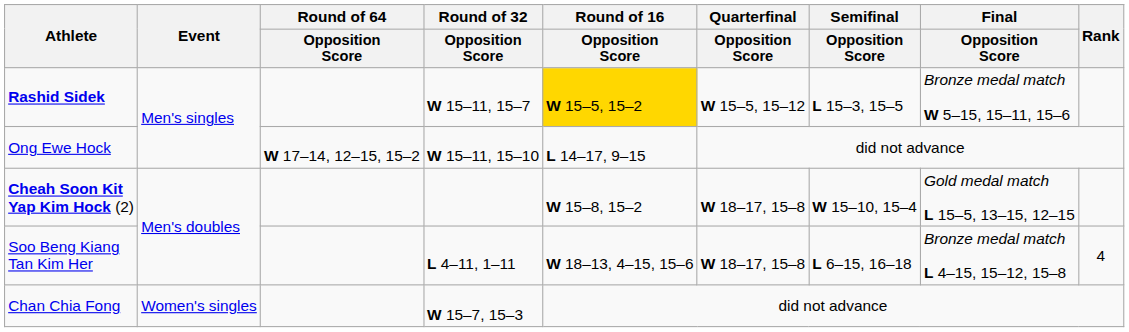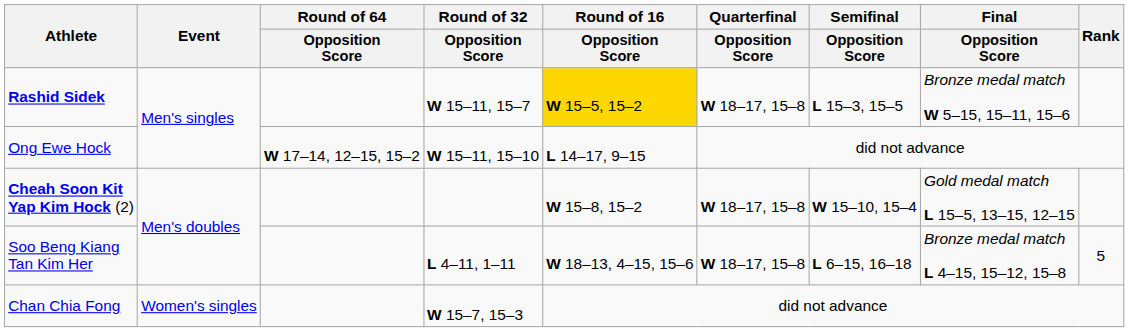Rashid Sidek | Quarterfinal / Opposition Score: W 15–5, 15–12 -> W 18–17, 15–8
Soo Beng Kiang Tan Kim Her | Rank: 4 -> 5
